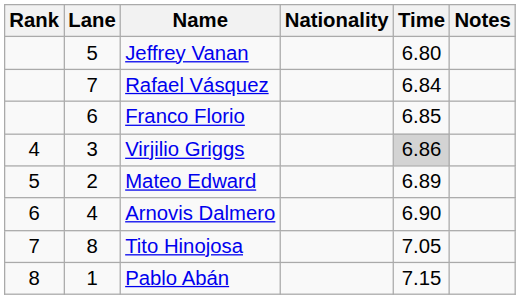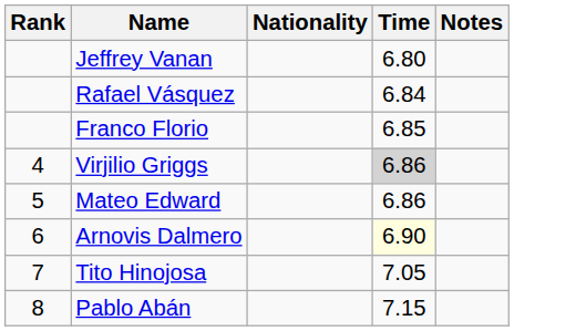- column: Lane | 5 | 7 | 6 | 3 | 2 | 4 | 8 | 1
Mateo Edward | Time: 6.89 -> 6.86
Arnovis Dalmero | Time: no background -> lightyellow background
